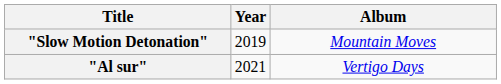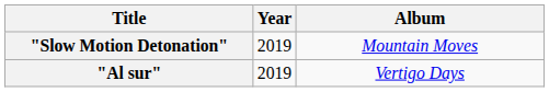"Al sur" | Year: 2021 -> 2019
